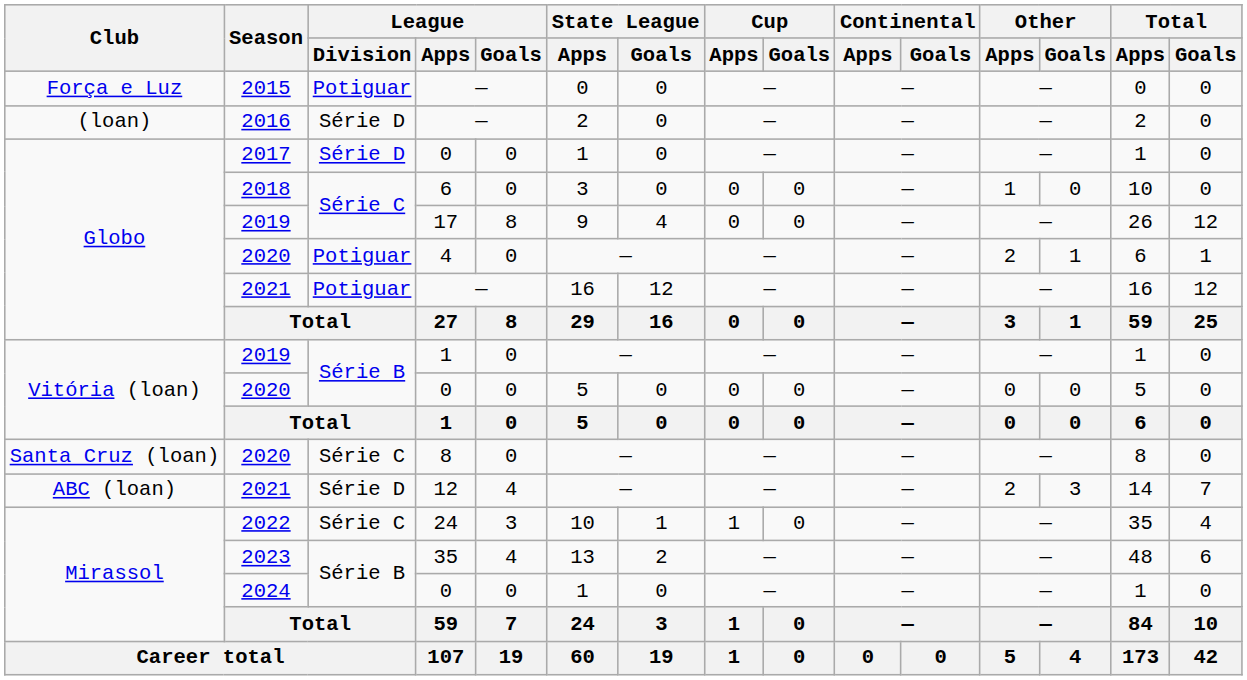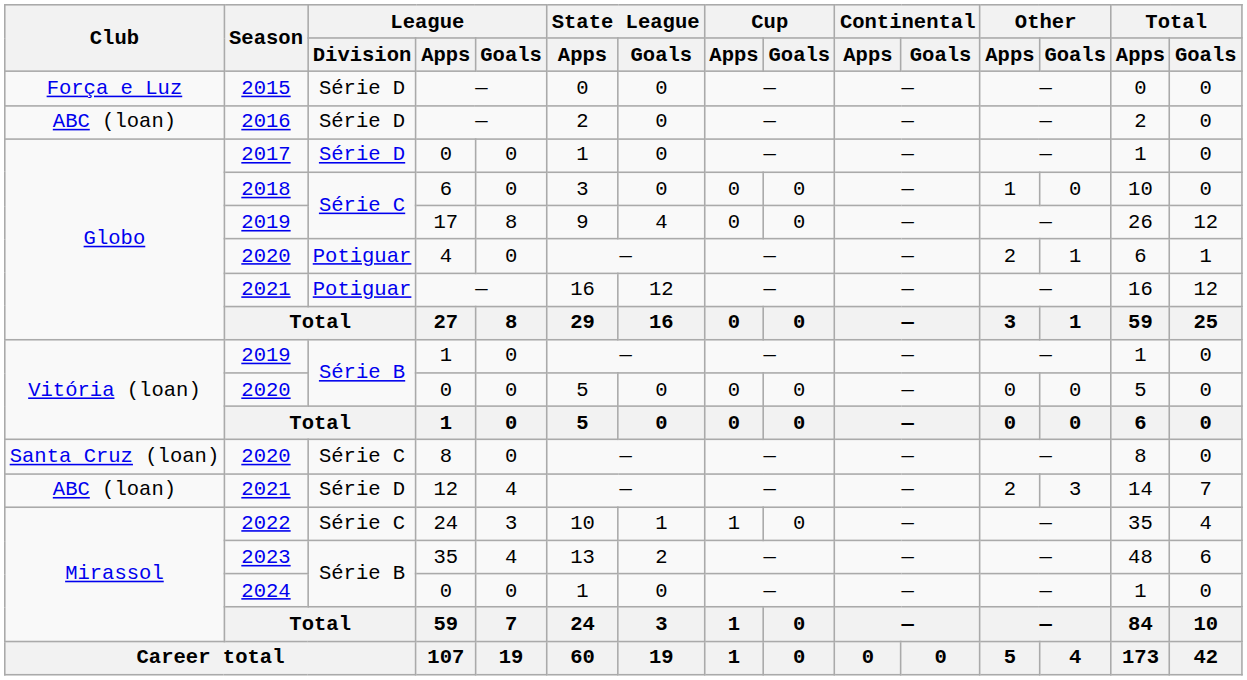2015 | League / Division: Potiguar -> Série D
2016 | Club: (loan) -> ABC (loan)
